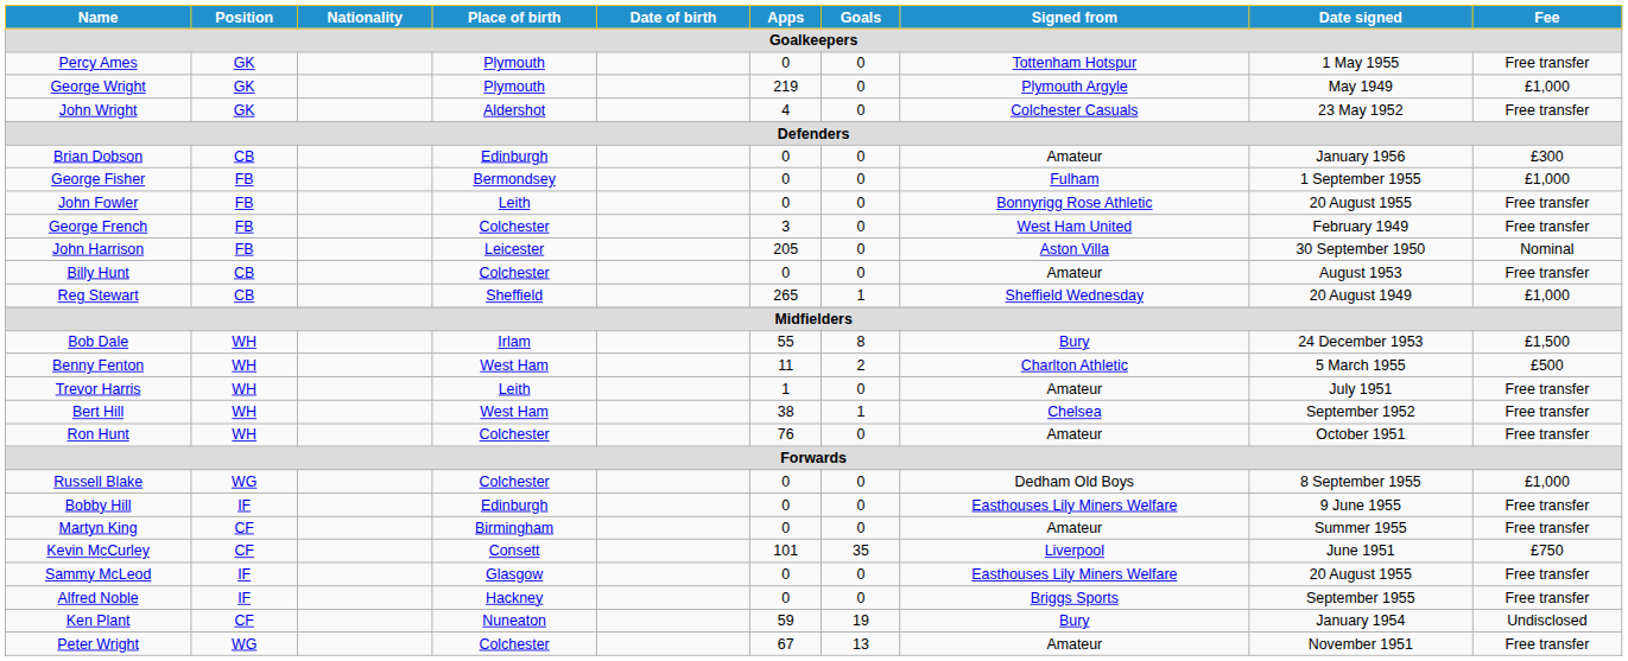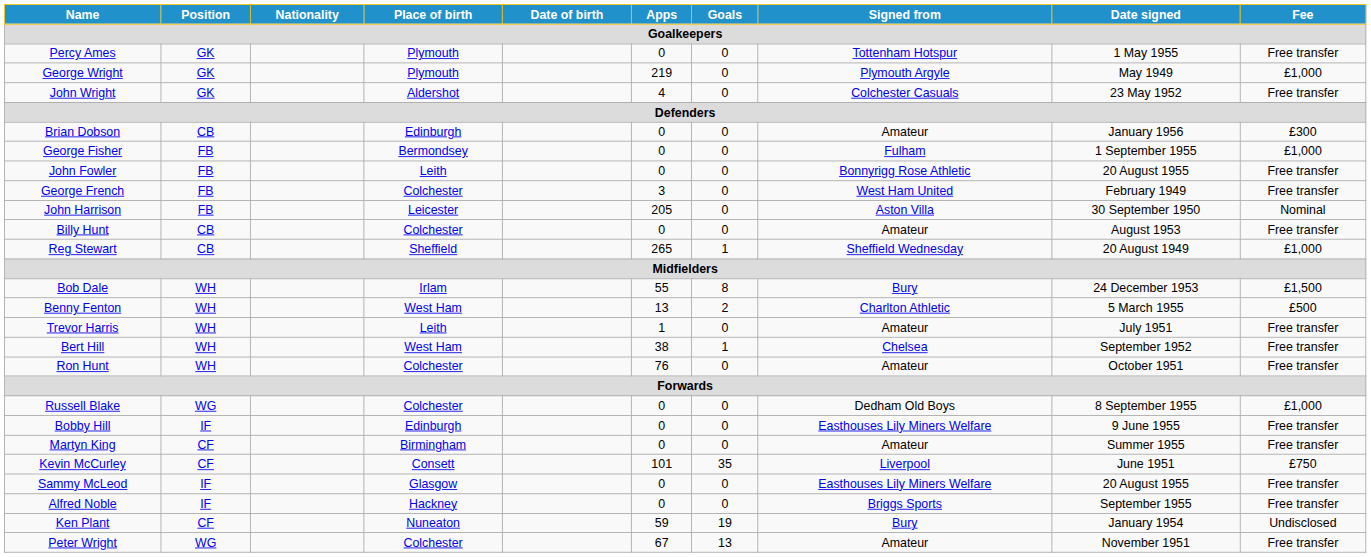Benny Fenton | Apps: 11 -> 13
